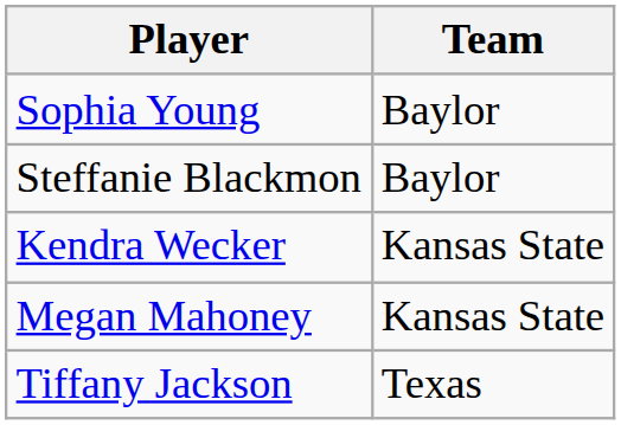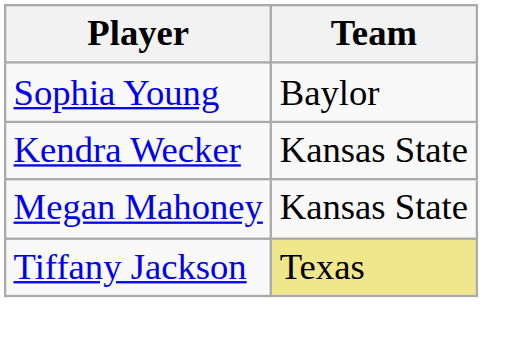- row: Steffanie Blackmon | Baylor
Tiffany Jackson | Team: no background -> khaki background
